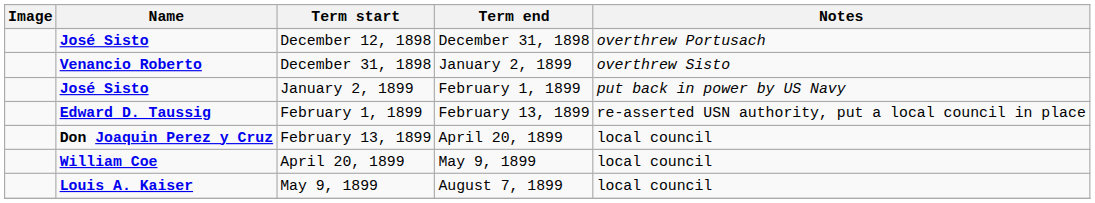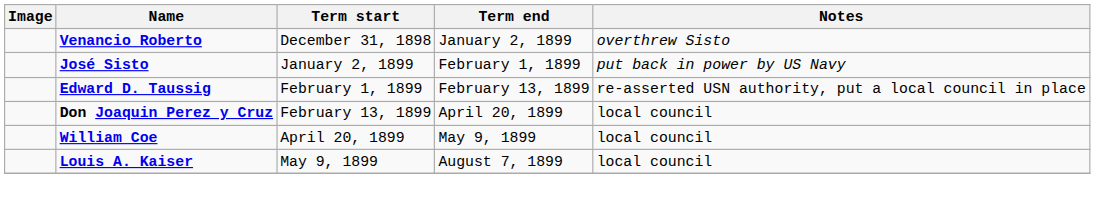- row: José Sisto | December 12, 1898 | December 31, 1898 | overthrew Portusach
